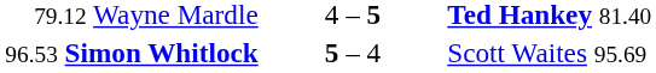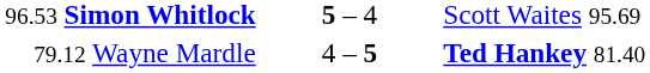rows swapped: 79.12 Wayne Mardle <-> 96.53 Simon Whitlock
